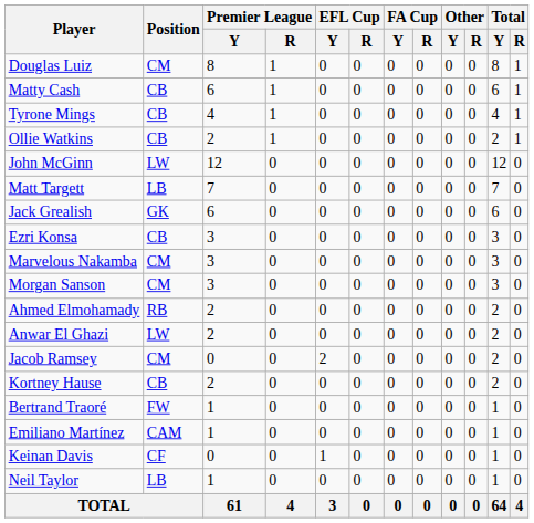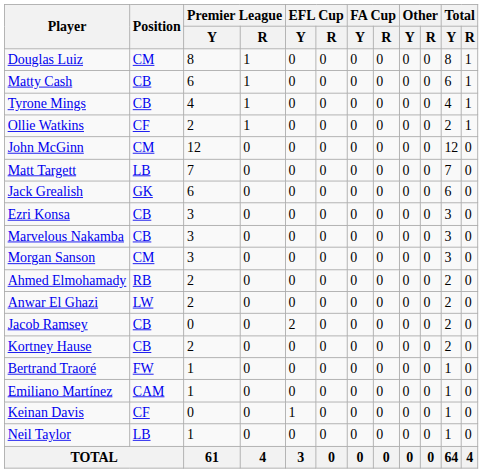Ollie Watkins | Position: CB -> CF
John McGinn | Position: LW -> CM
Marvelous Nakamba | Position: CM -> CB
Jacob Ramsey | Position: CM -> CB
